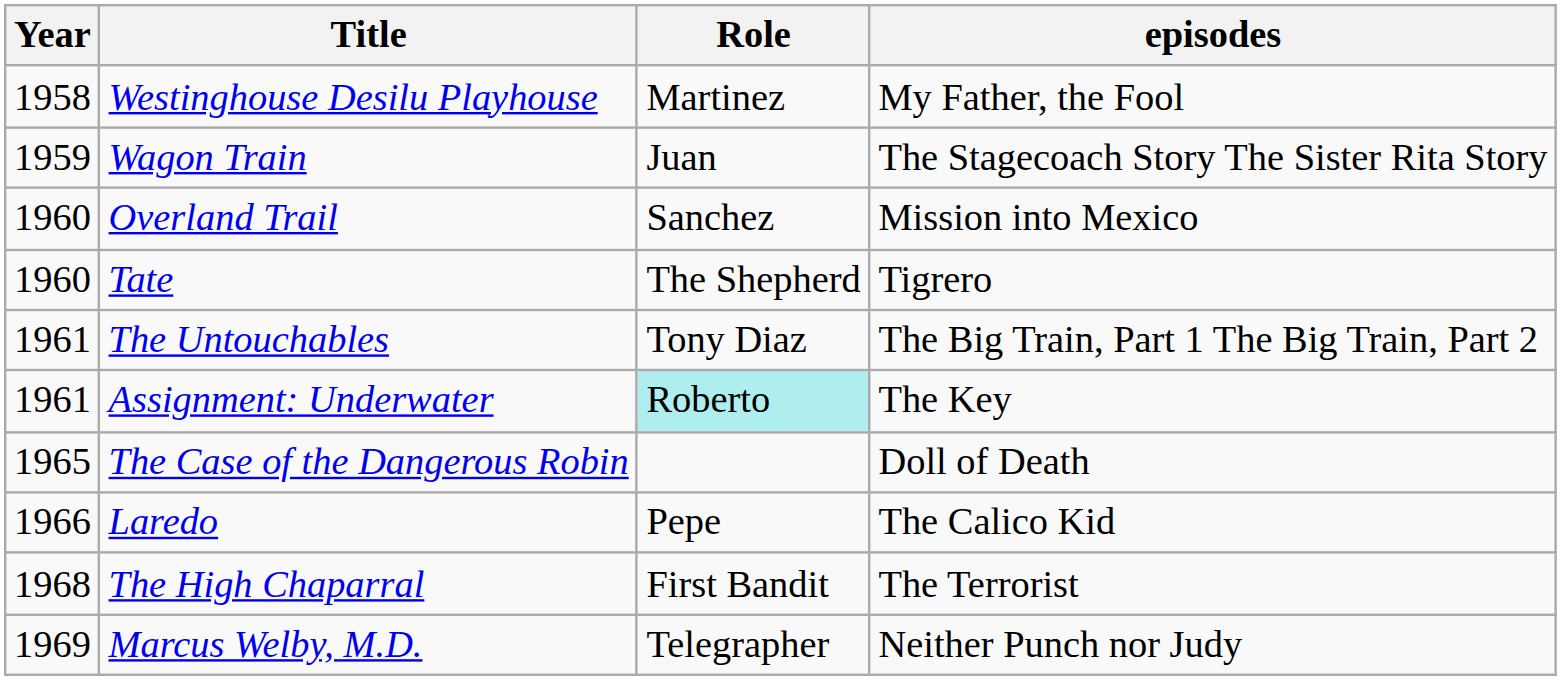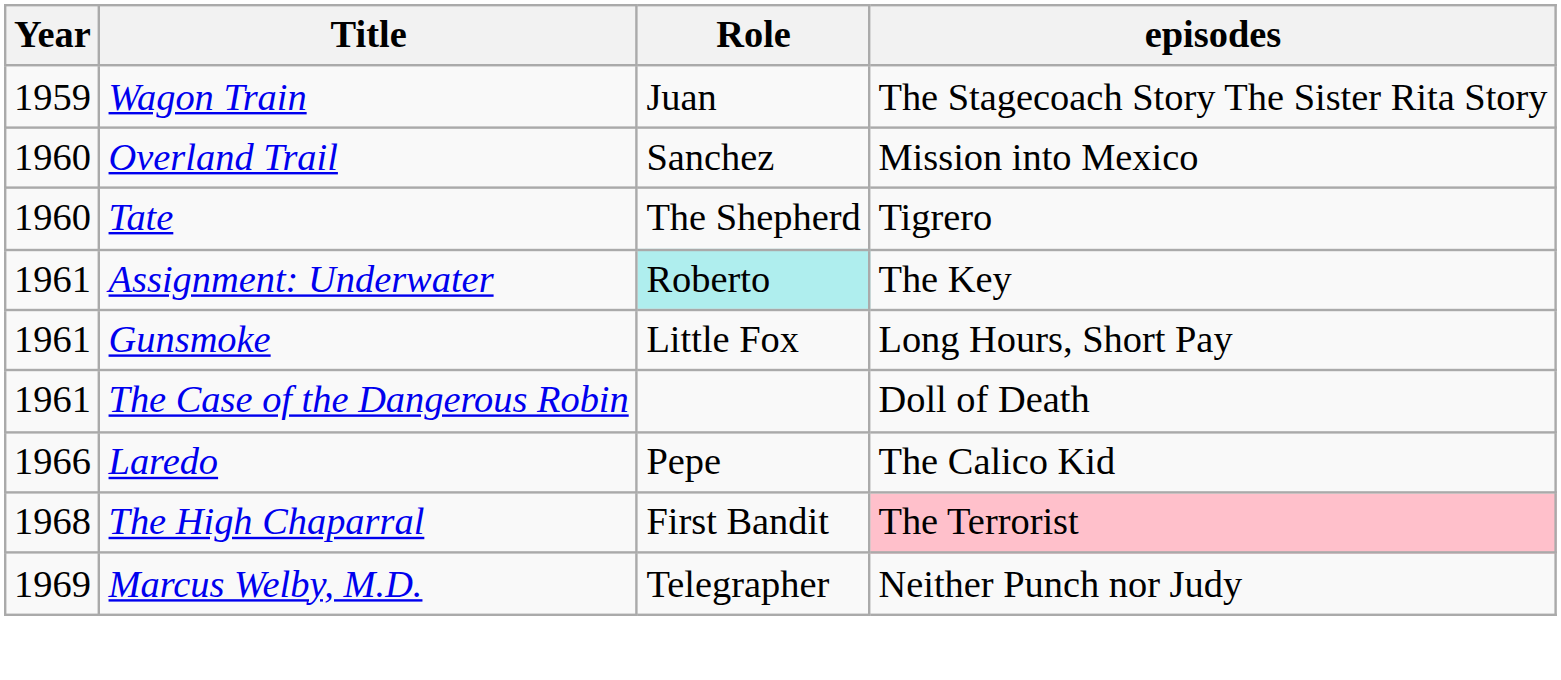- row: 1958 | Westinghouse Desilu Playhouse | Martinez | My Father, the Fool
- row: 1961 | The Untouchables | Tony Diaz | The Big Train, Part 1 The Big Train, Part 2
+ row: 1961 | Gunsmoke | Little Fox | Long Hours, Short Pay
The Case of the Dangerous Robin | Year: 1965 -> 1961
The High Chaparral | episodes: no background -> pink background
